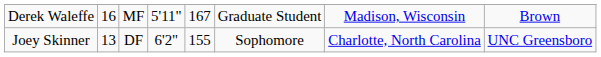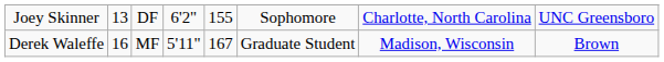rows swapped: Joey Skinner <-> Derek Waleffe
